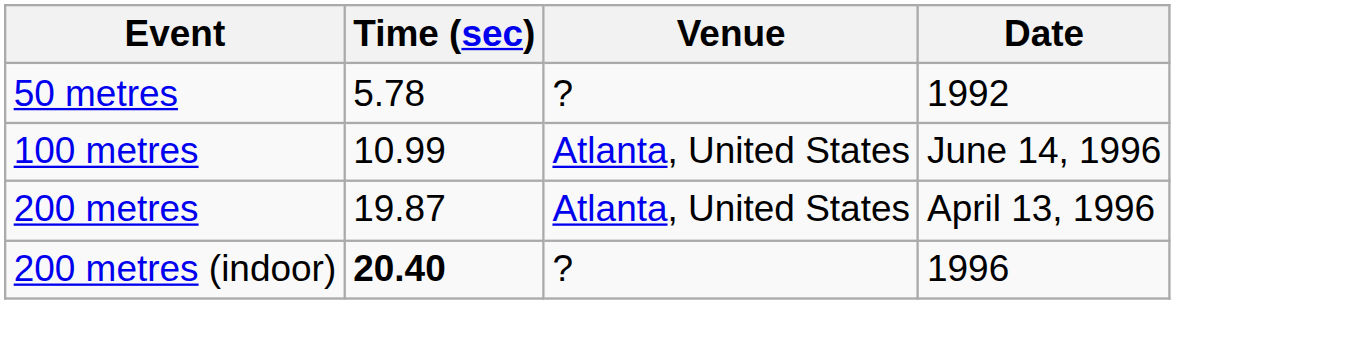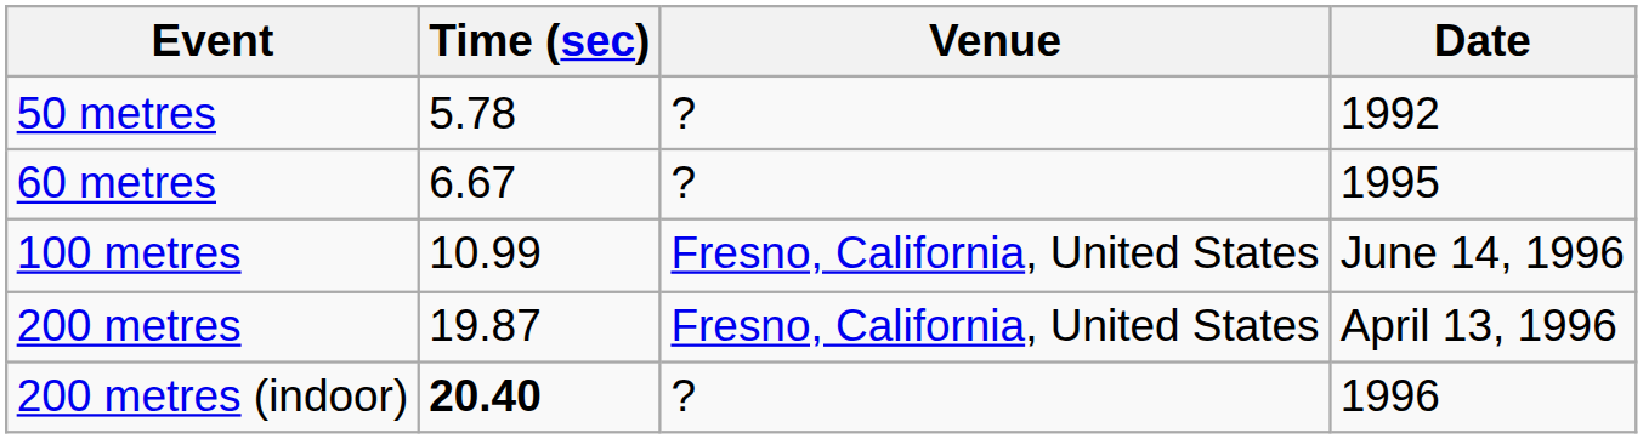+ row: 60 metres | 6.67 | ? | 1995
100 metres | Venue: Atlanta, United States -> Fresno, California, United States
200 metres | Venue: Atlanta, United States -> Fresno, California, United States
